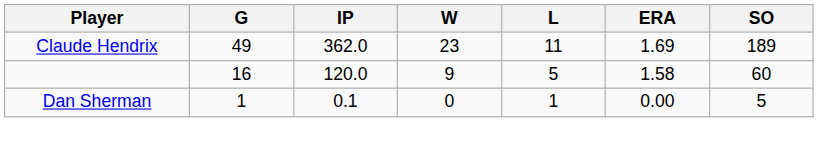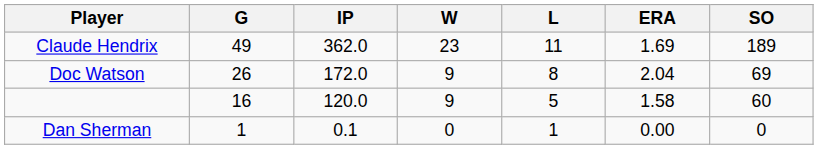+ row: Doc Watson | 26 | 172.0 | 9 | 8 | 2.04 | 69
Dan Sherman | SO: 5 -> 0
